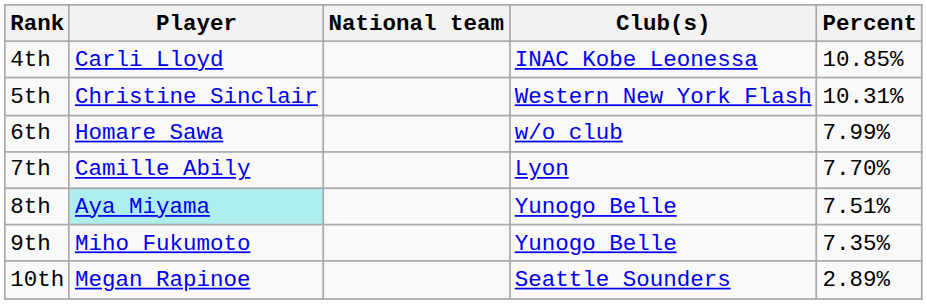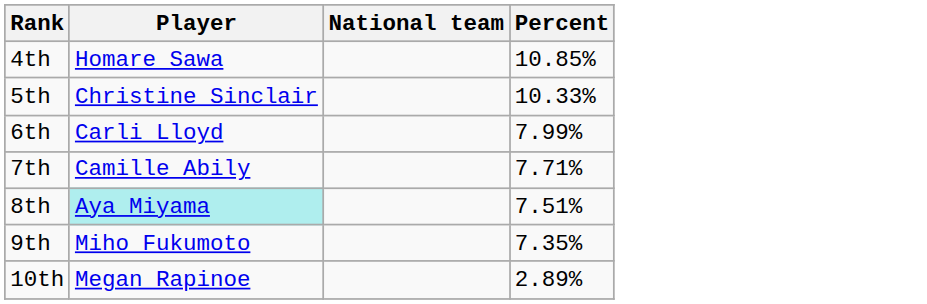- column: Club(s) | INAC Kobe Leonessa | Western New York Flash | w/o club | Lyon | Yunogo Belle | Yunogo Belle | Seattle Sounders
4th | Player: Carli Lloyd -> Homare Sawa
5th | Percent: 10.31% -> 10.33%
6th | Player: Homare Sawa -> Carli Lloyd
7th | Percent: 7.70% -> 7.71%
